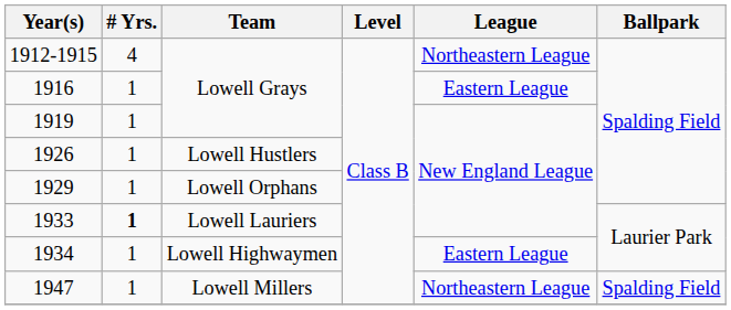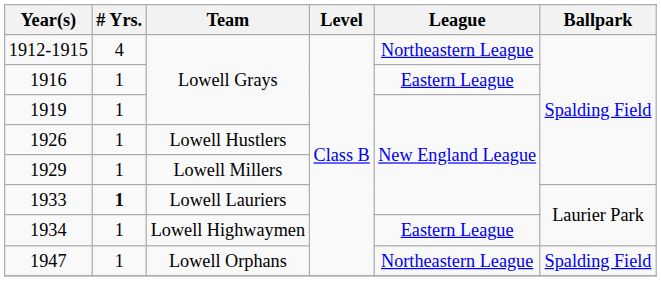1929 | Team: Lowell Orphans -> Lowell Millers
1947 | Team: Lowell Millers -> Lowell Orphans
